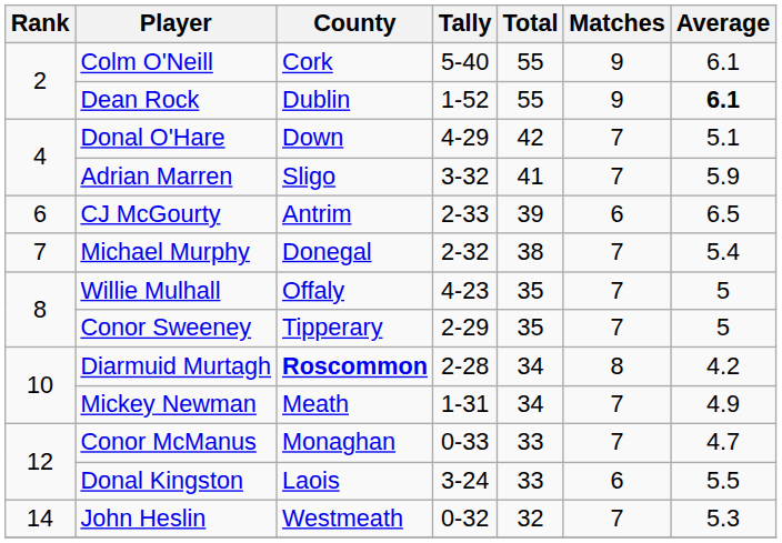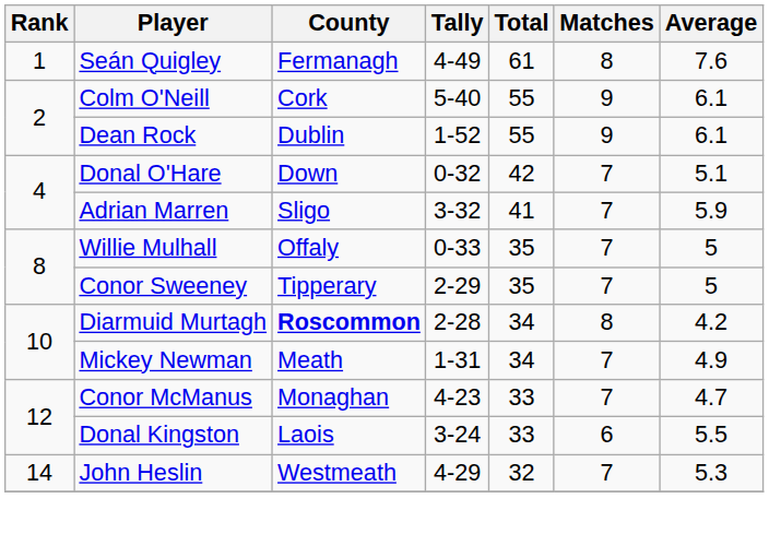+ row: 1 | Seán Quigley | Fermanagh | 4-49 | 61 | 8 | 7.6
Dean Rock | Average: bold -> normal
Donal O'Hare | Tally: 4-29 -> 0-32
- row: 6 | CJ McGourty | Antrim | 2-33 | 39 | 6 | 6.5
- row: 7 | Michael Murphy | Donegal | 2-32 | 38 | 7 | 5.4
Willie Mulhall | Tally: 4-23 -> 0-33
Conor McManus | Tally: 0-33 -> 4-23
John Heslin | Tally: 0-32 -> 4-29
